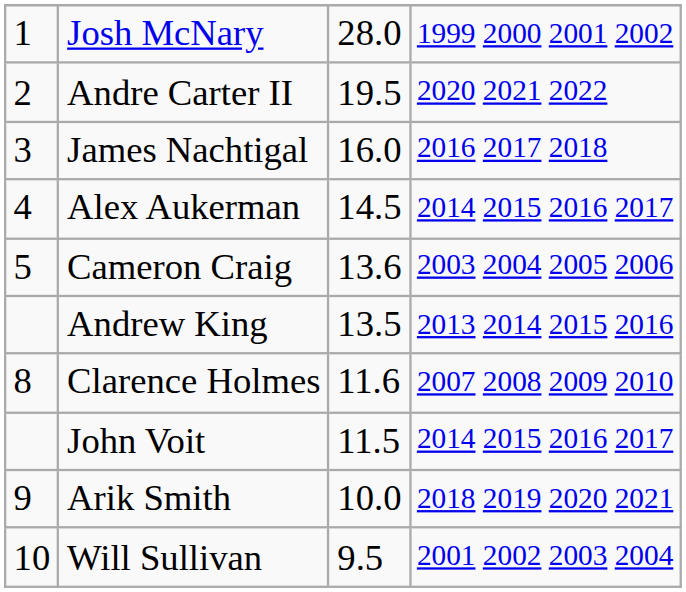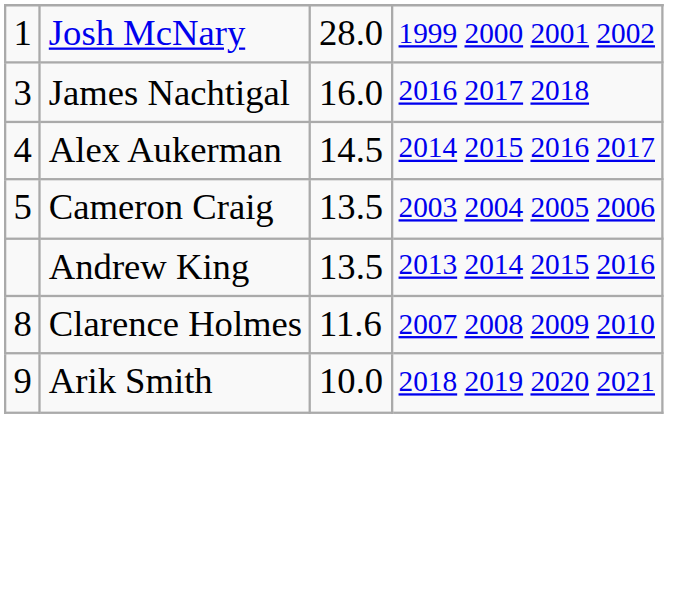- row: 2 | Andre Carter II | 19.5 | 2020 2021 2022
Cameron Craig | column 3: 13.6 -> 13.5
- row: John Voit | 11.5 | 2014 2015 2016 2017
- row: 10 | Will Sullivan | 9.5 | 2001 2002 2003 2004
